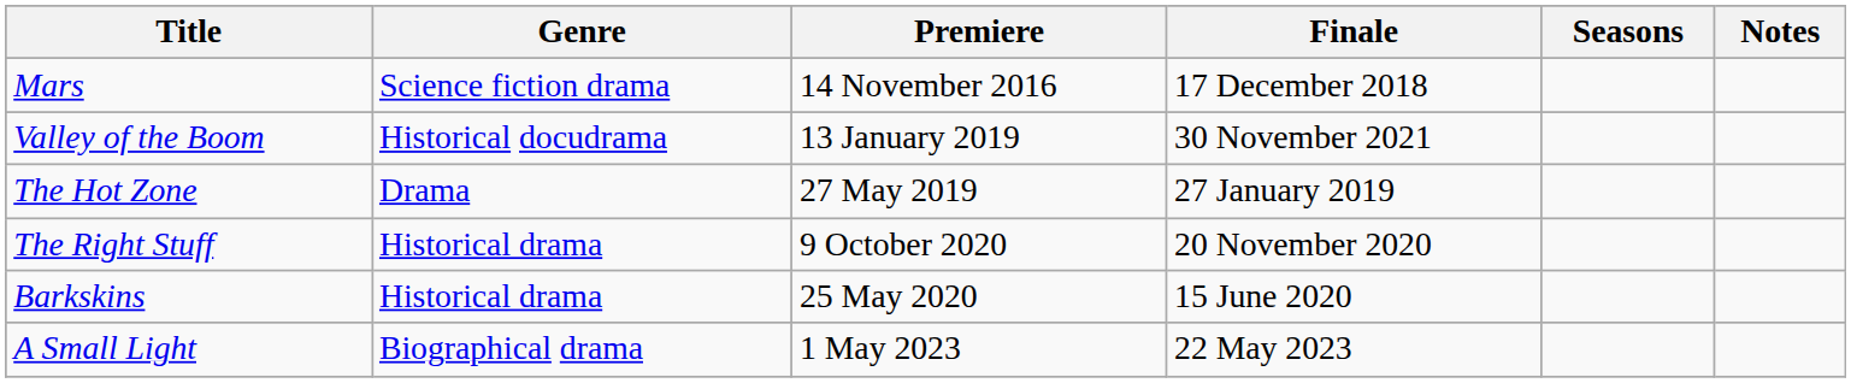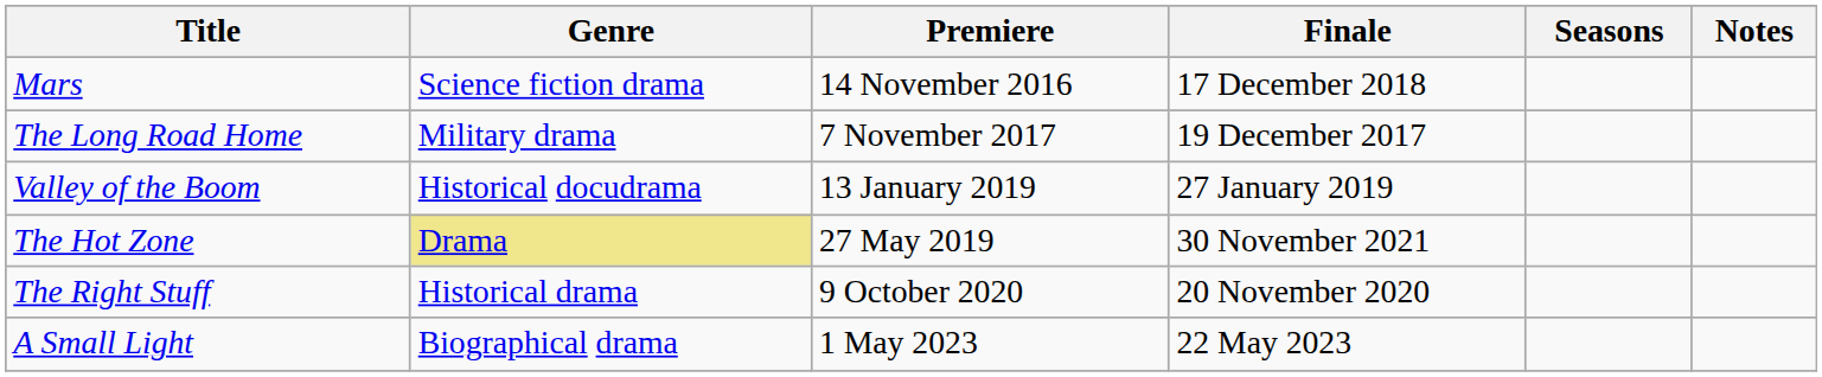+ row: The Long Road Home | Military drama | 7 November 2017 | 19 December 2017
Valley of the Boom | Finale: 30 November 2021 -> 27 January 2019
The Hot Zone | Genre: no background -> khaki background
The Hot Zone | Finale: 27 January 2019 -> 30 November 2021
- row: Barkskins | Historical drama | 25 May 2020 | 15 June 2020
